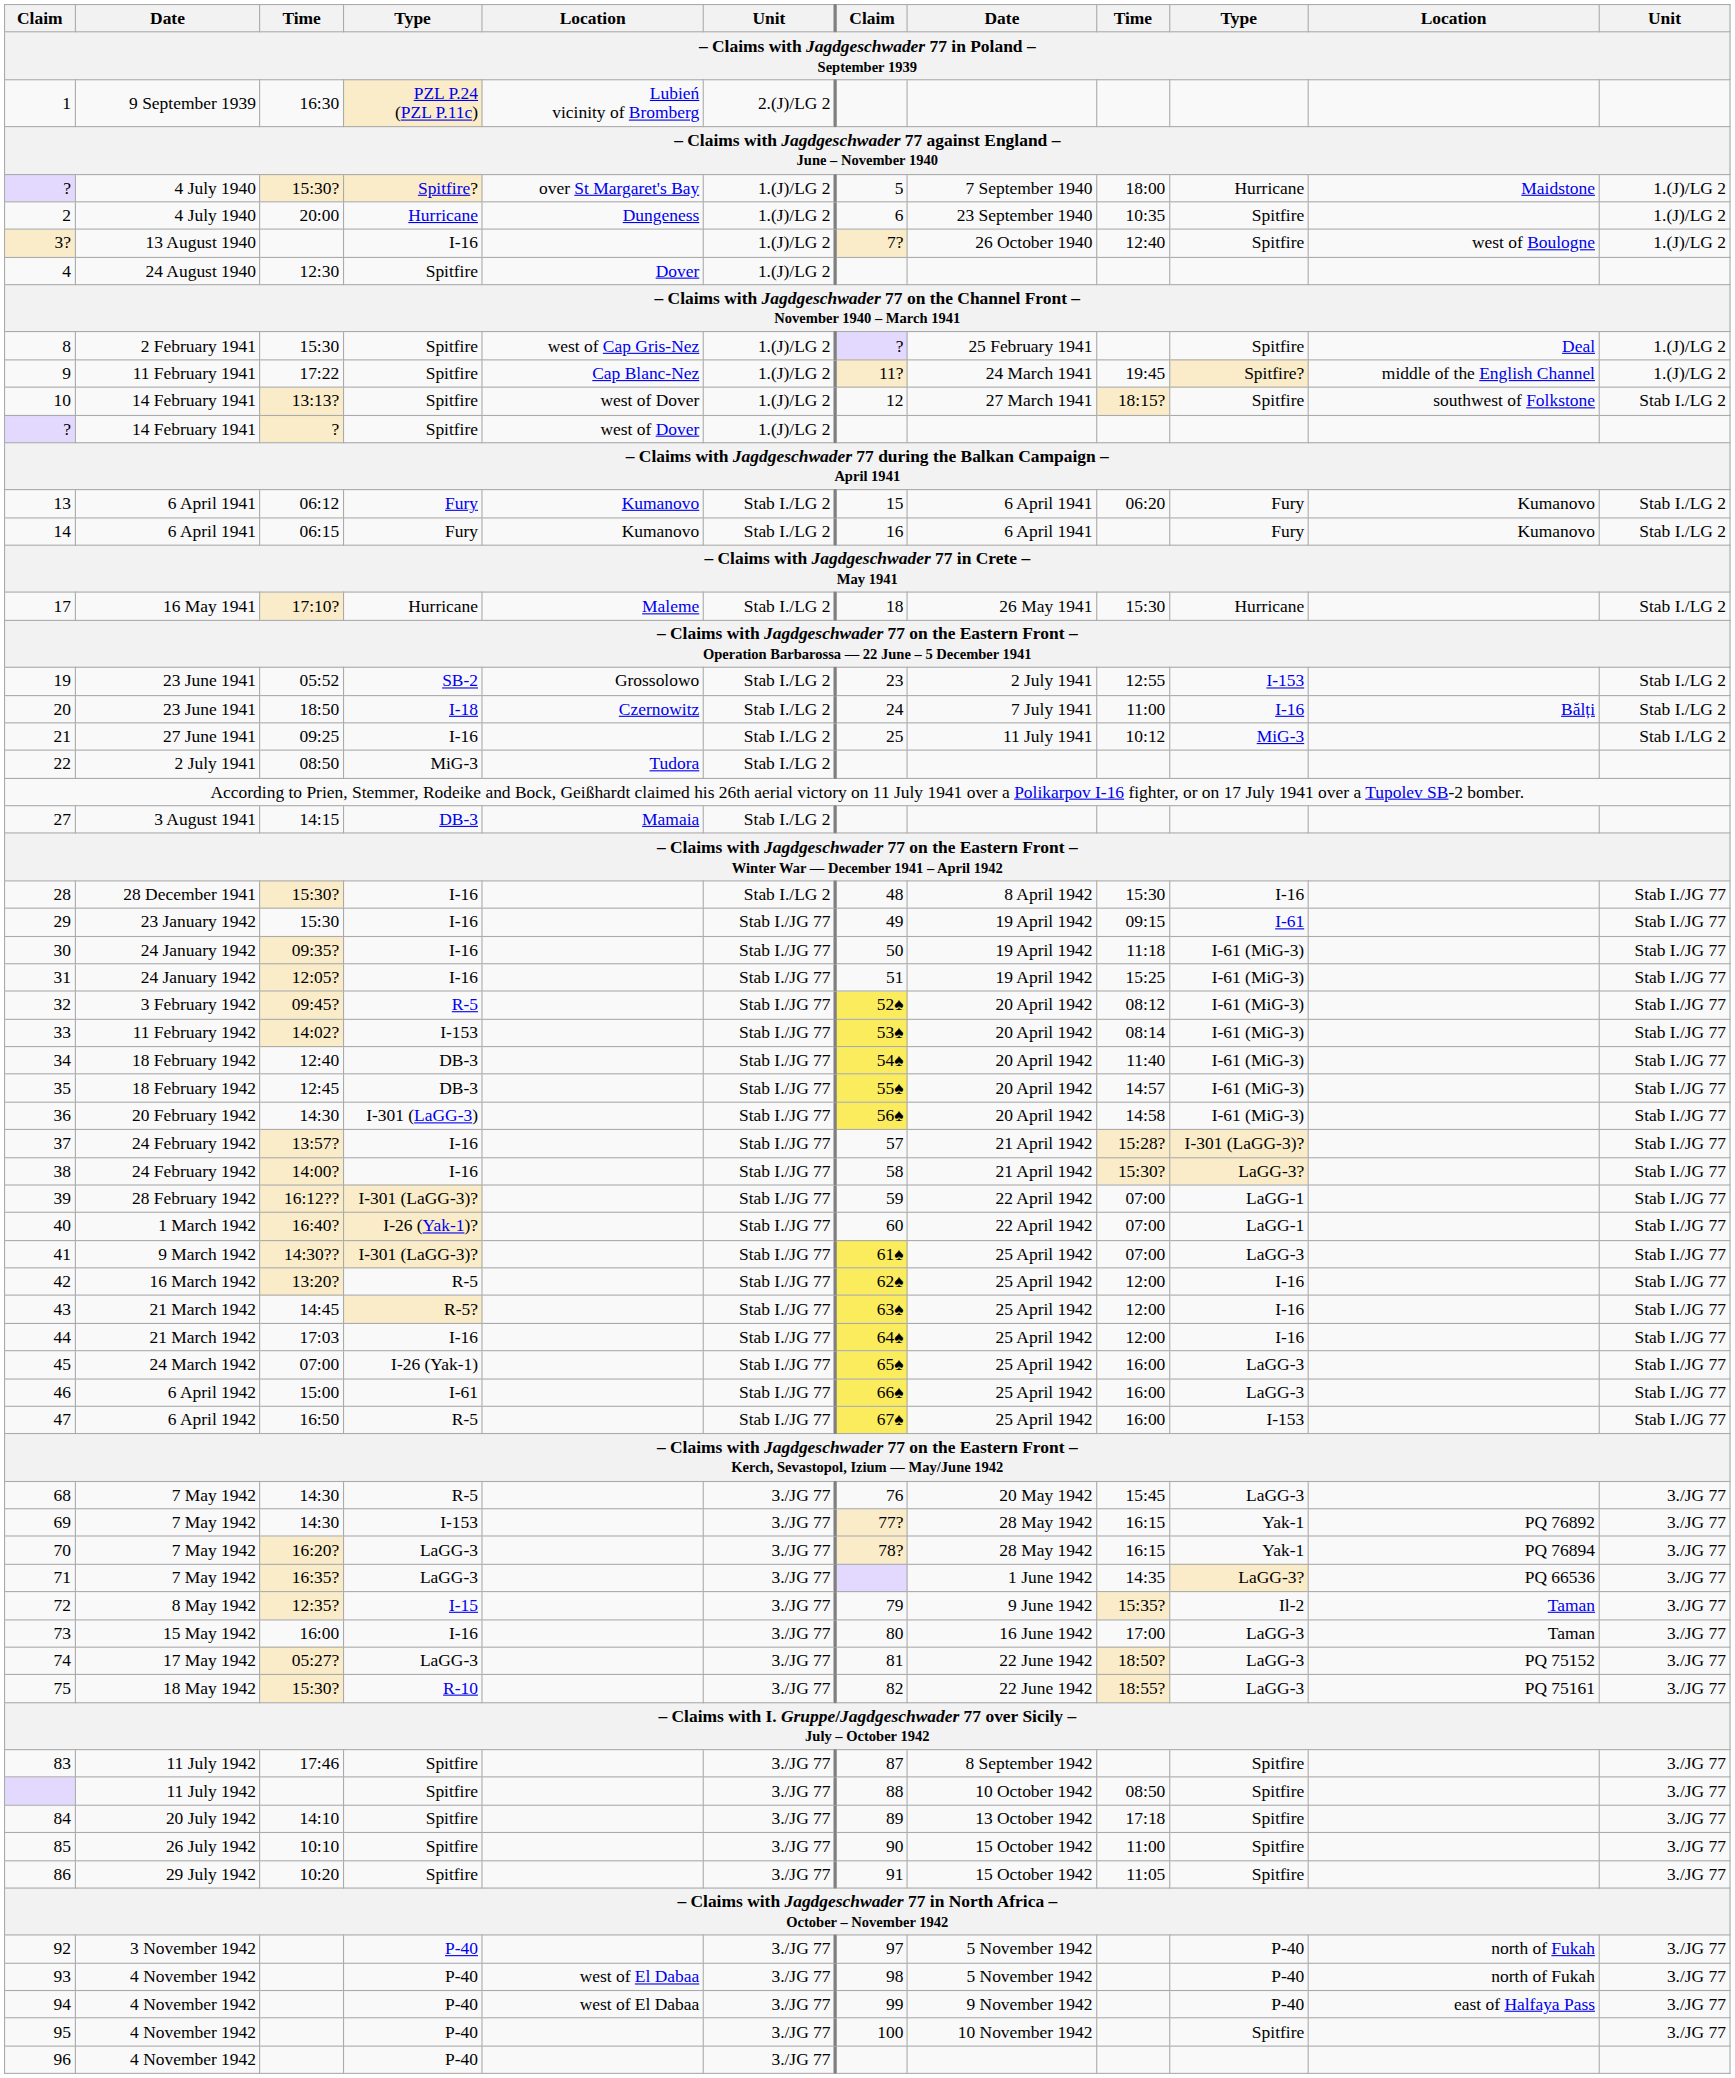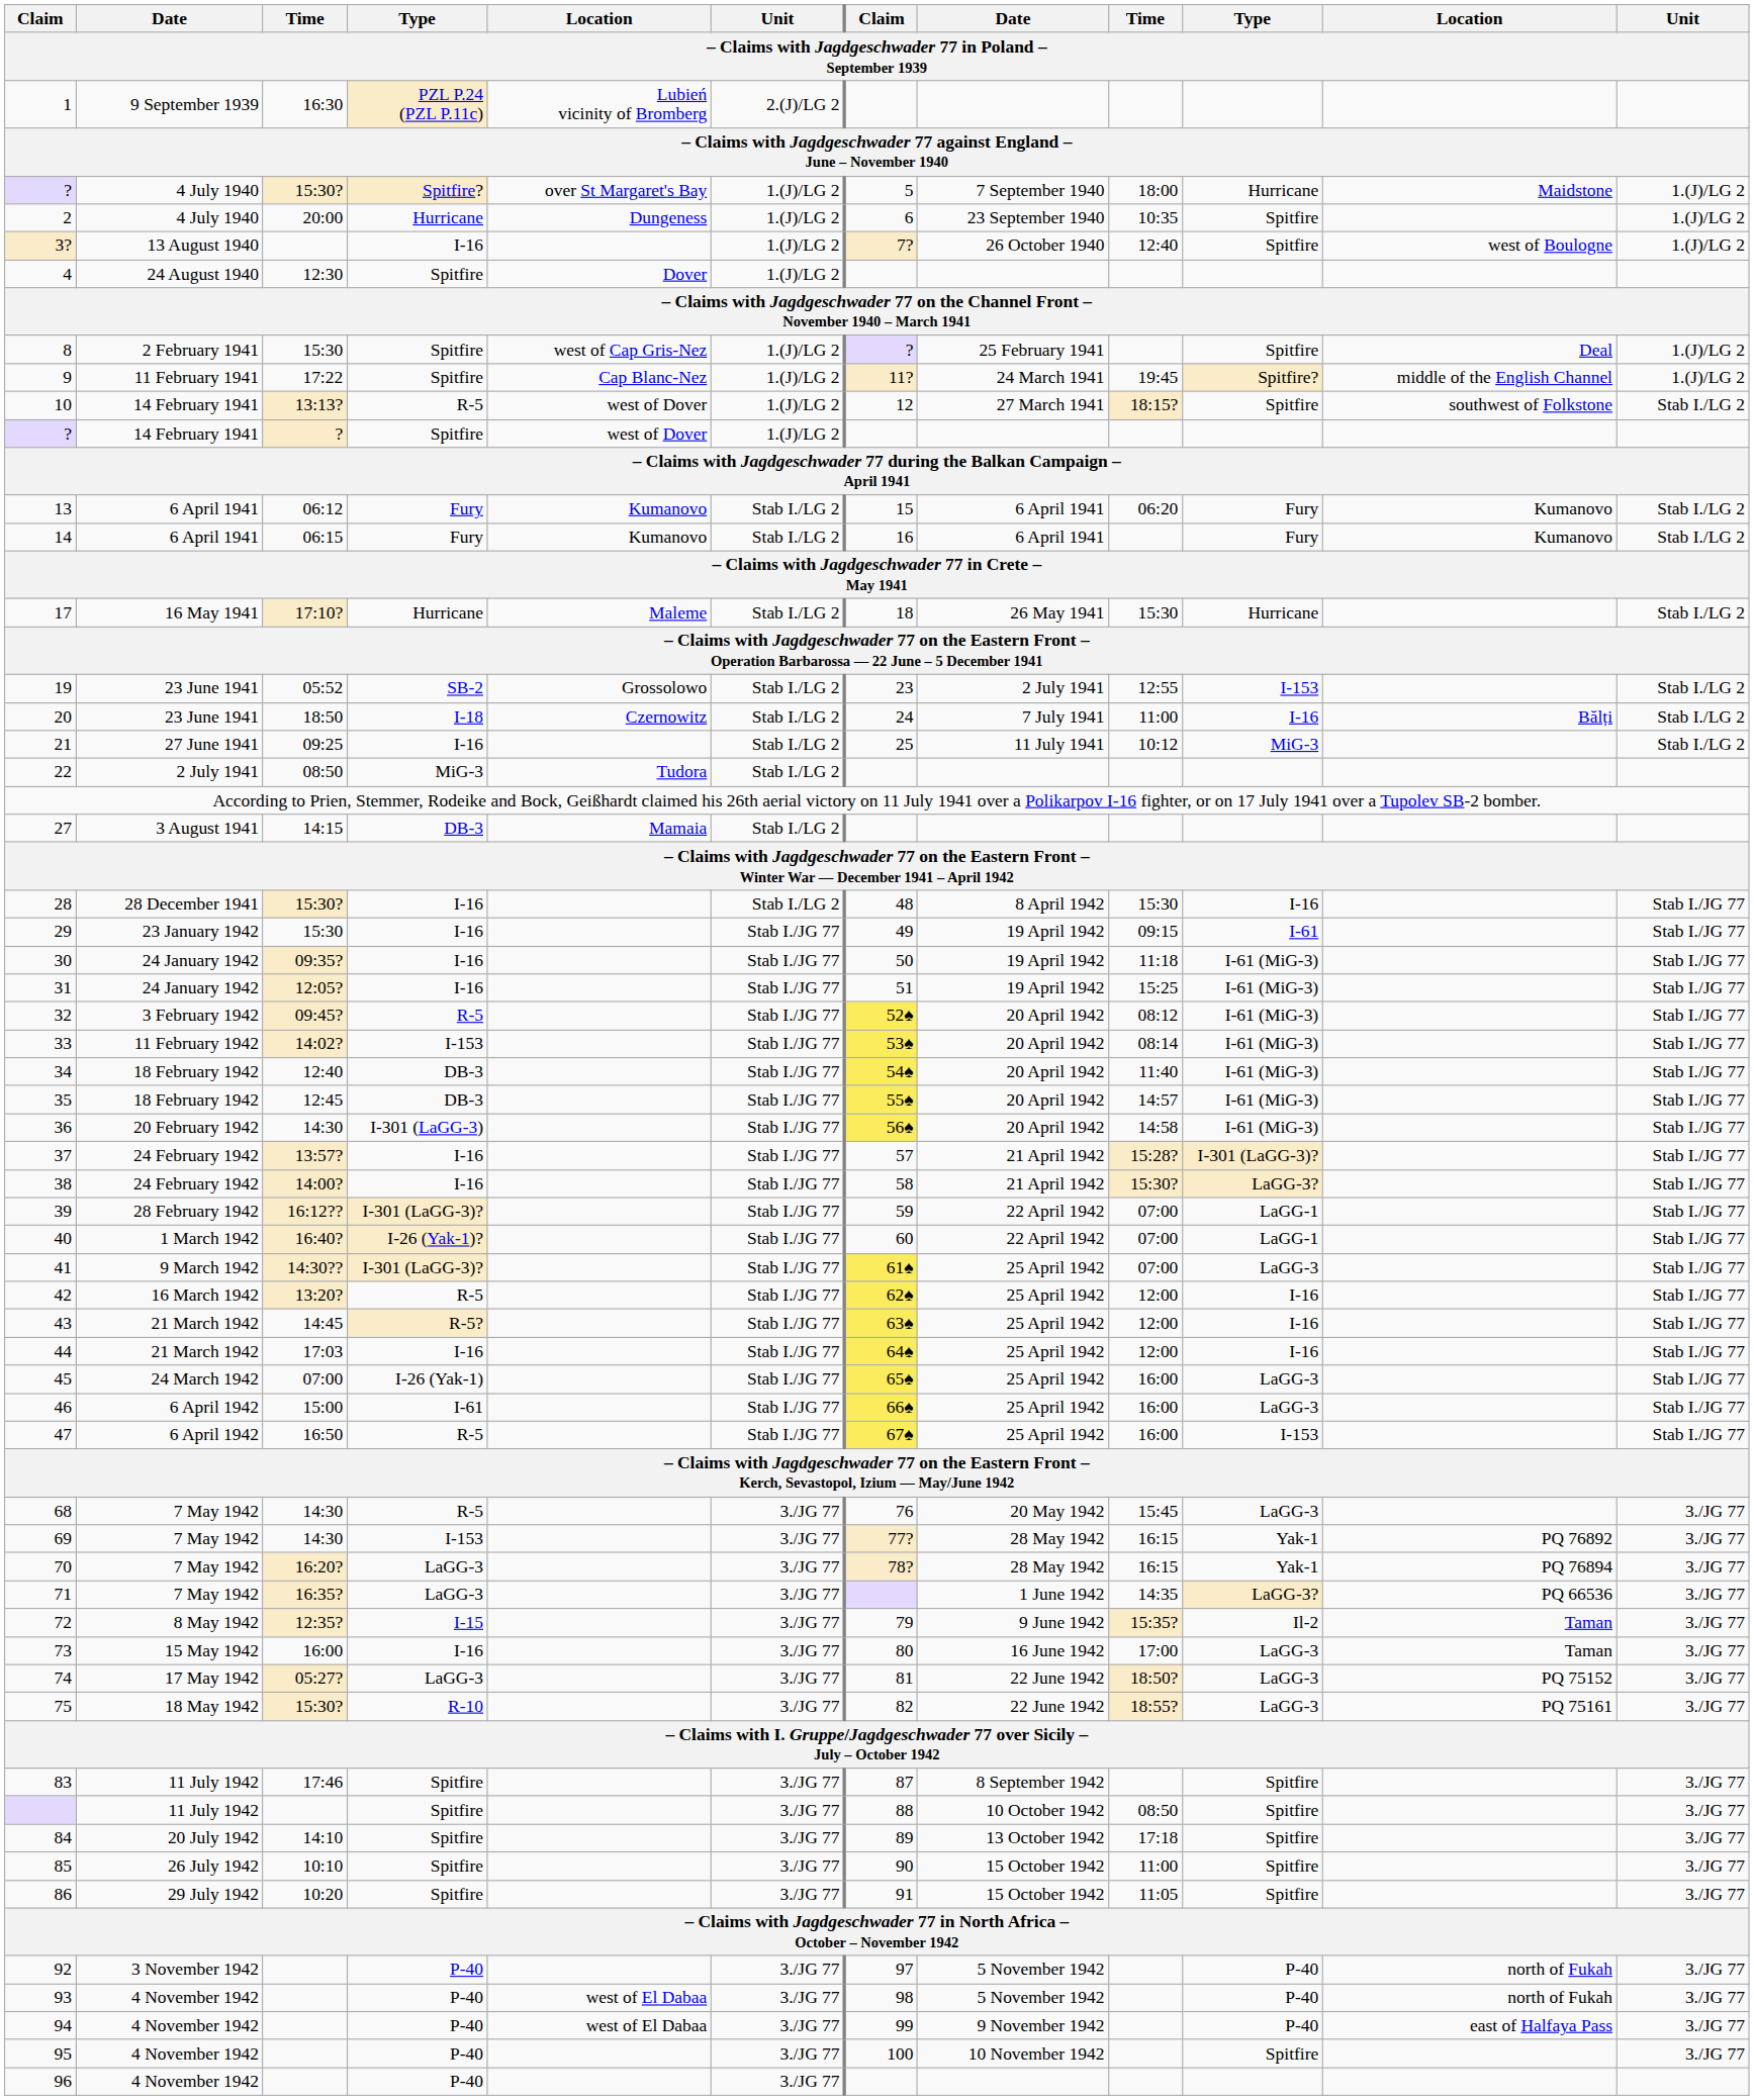10 | column 4: Spitfire -> R-5
